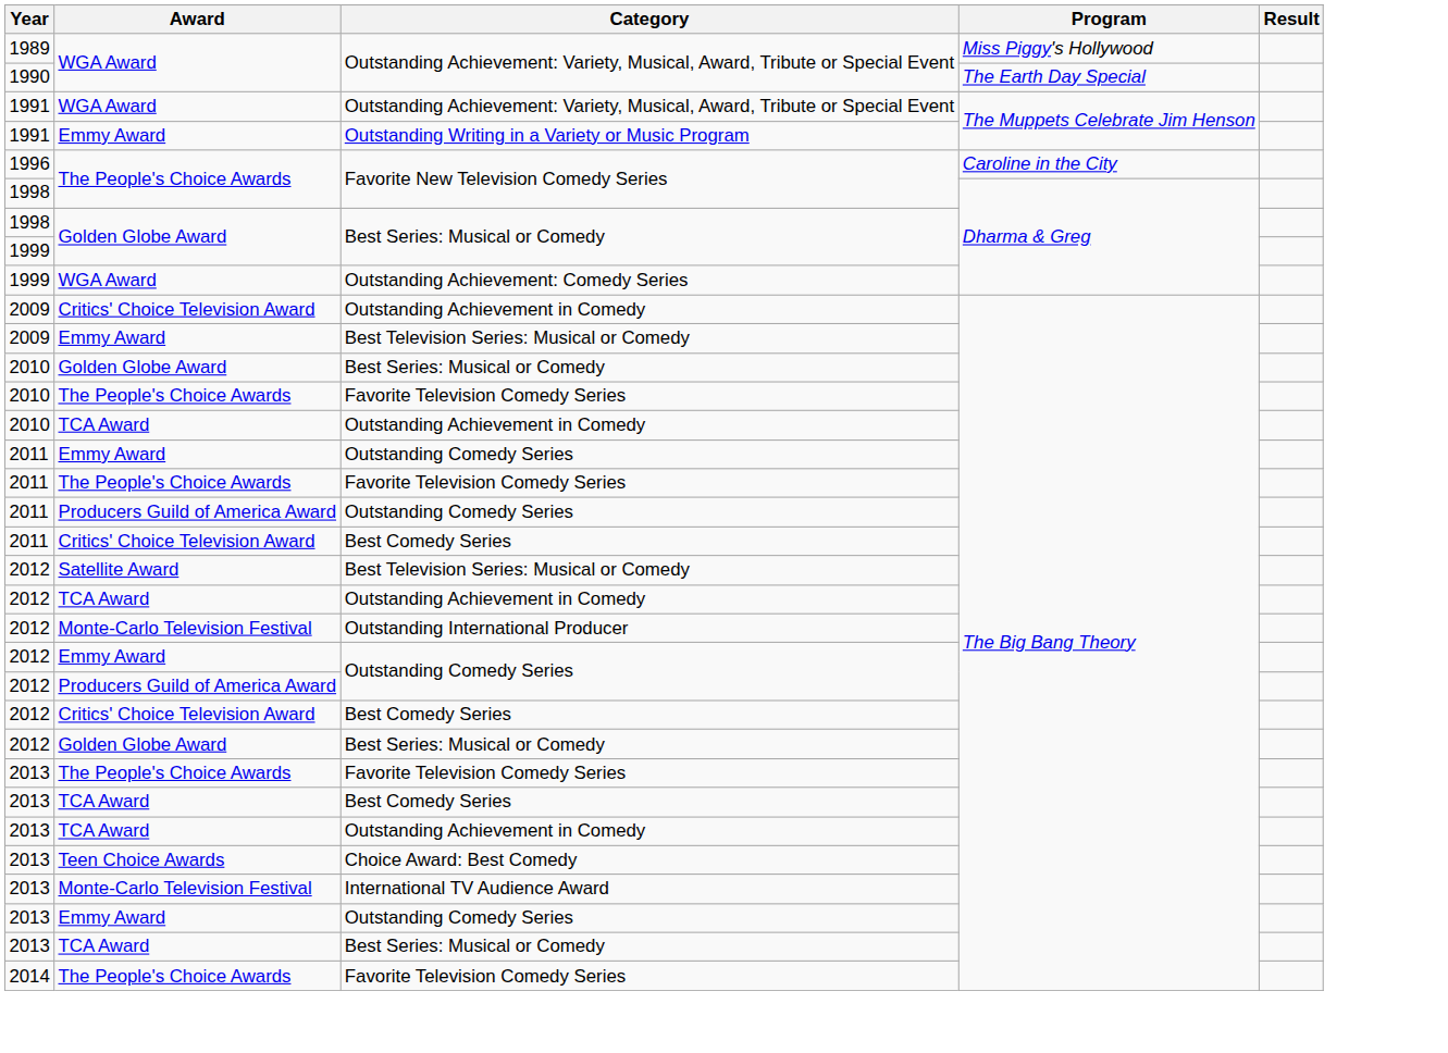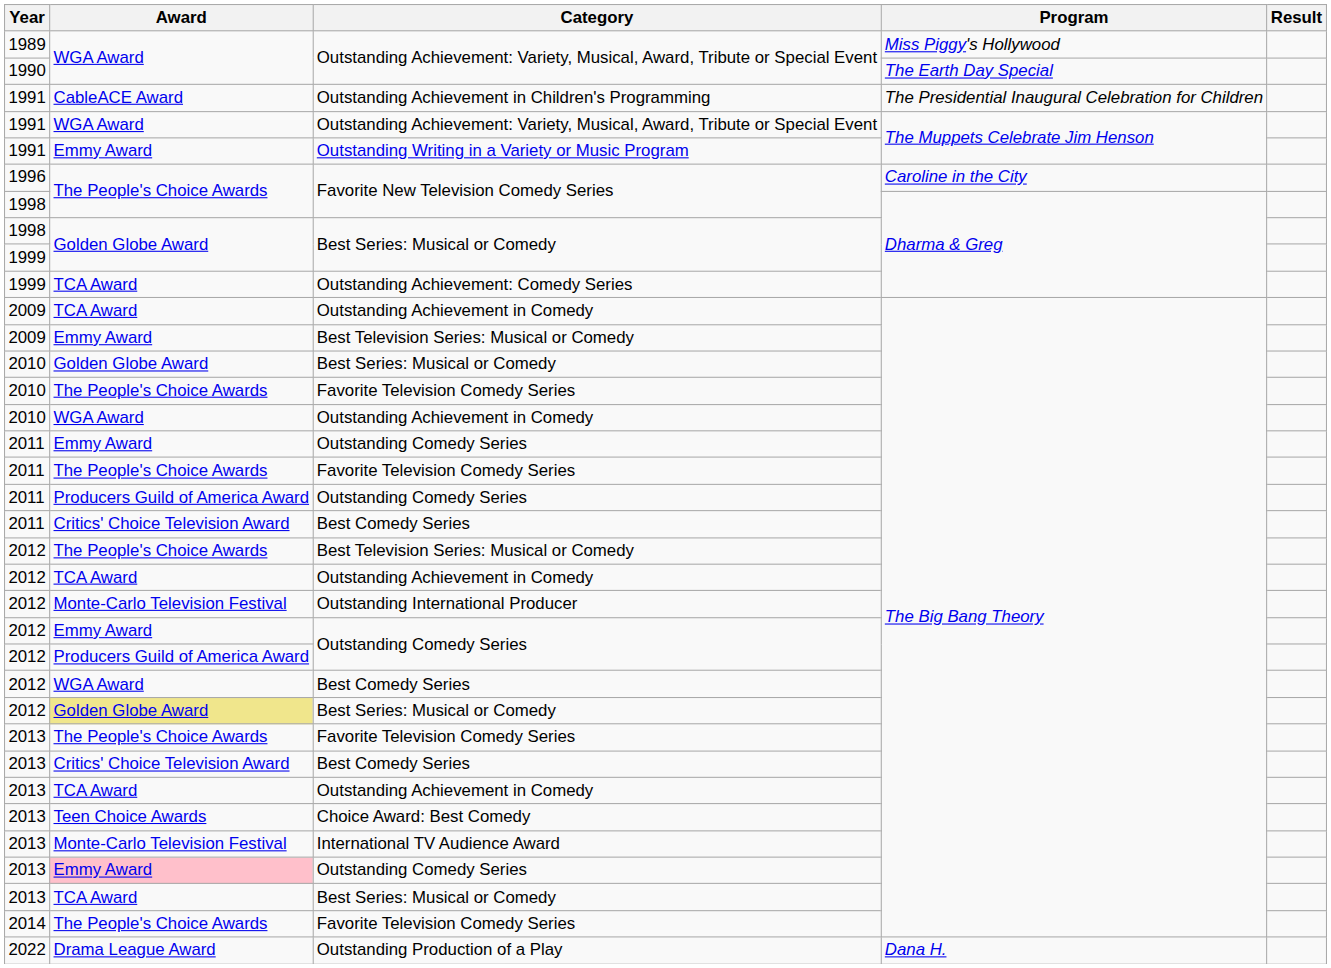+ row: 1991 | CableACE Award | Outstanding Achievement in Children's Programming | The Presidential Inaugural Celebration for Children
Outstanding Achievement: Comedy Series | Award: WGA Award -> TCA Award
2009 / Outstanding Achievement in Comedy | Award: Critics' Choice Television Award -> TCA Award
2010 / Outstanding Achievement in Comedy | Award: TCA Award -> WGA Award
2012 / Best Television Series: Musical or Comedy | Award: Satellite Award -> The People's Choice Awards
2012 / Best Comedy Series | Award: Critics' Choice Television Award -> WGA Award
2012 / Best Series: Musical or Comedy | Award: no background -> khaki background
2013 / Best Comedy Series | Award: TCA Award -> Critics' Choice Television Award
2013 / Outstanding Comedy Series | Award: no background -> pink background
+ row: 2022 | Drama League Award | Outstanding Production of a Play | Dana H.
